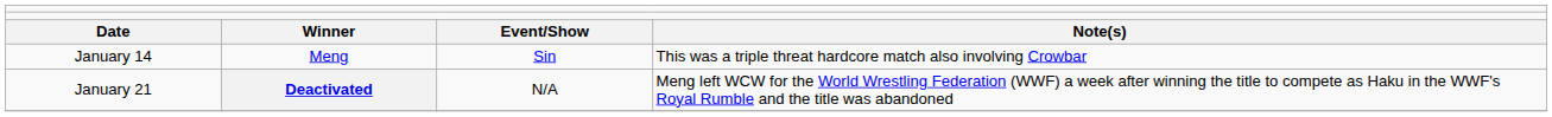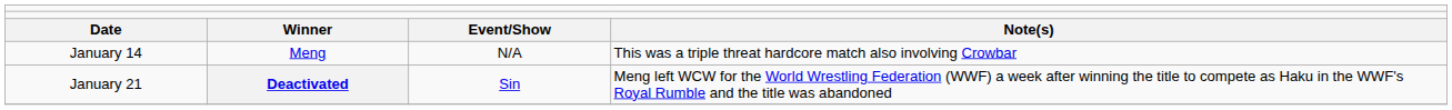January 14 | column 3: Sin -> N/A
January 21 | column 3: N/A -> Sin
